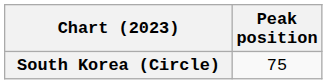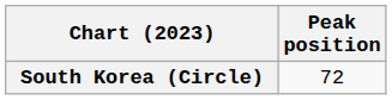South Korea (Circle) | Peak position: 75 -> 72
